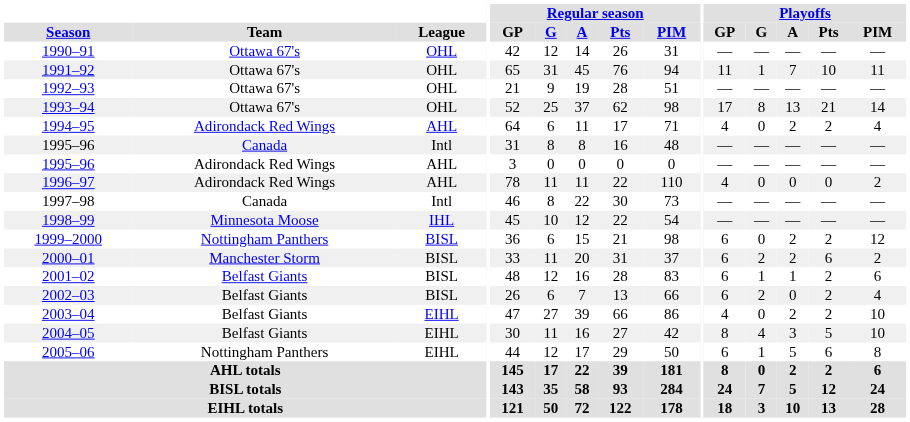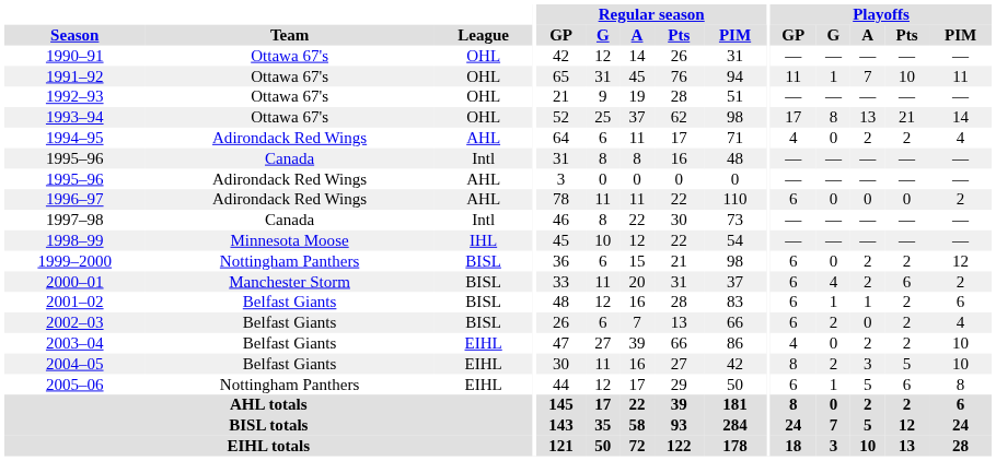1996–97 | Playoffs / GP: 4 -> 6
2000–01 | Playoffs / G: 2 -> 4
2004–05 | Playoffs / G: 4 -> 2
